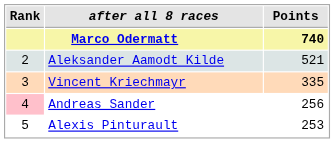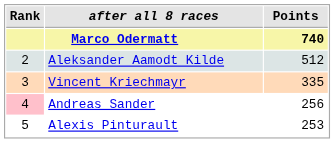Aleksander Aamodt Kilde | Points: 521 -> 512
